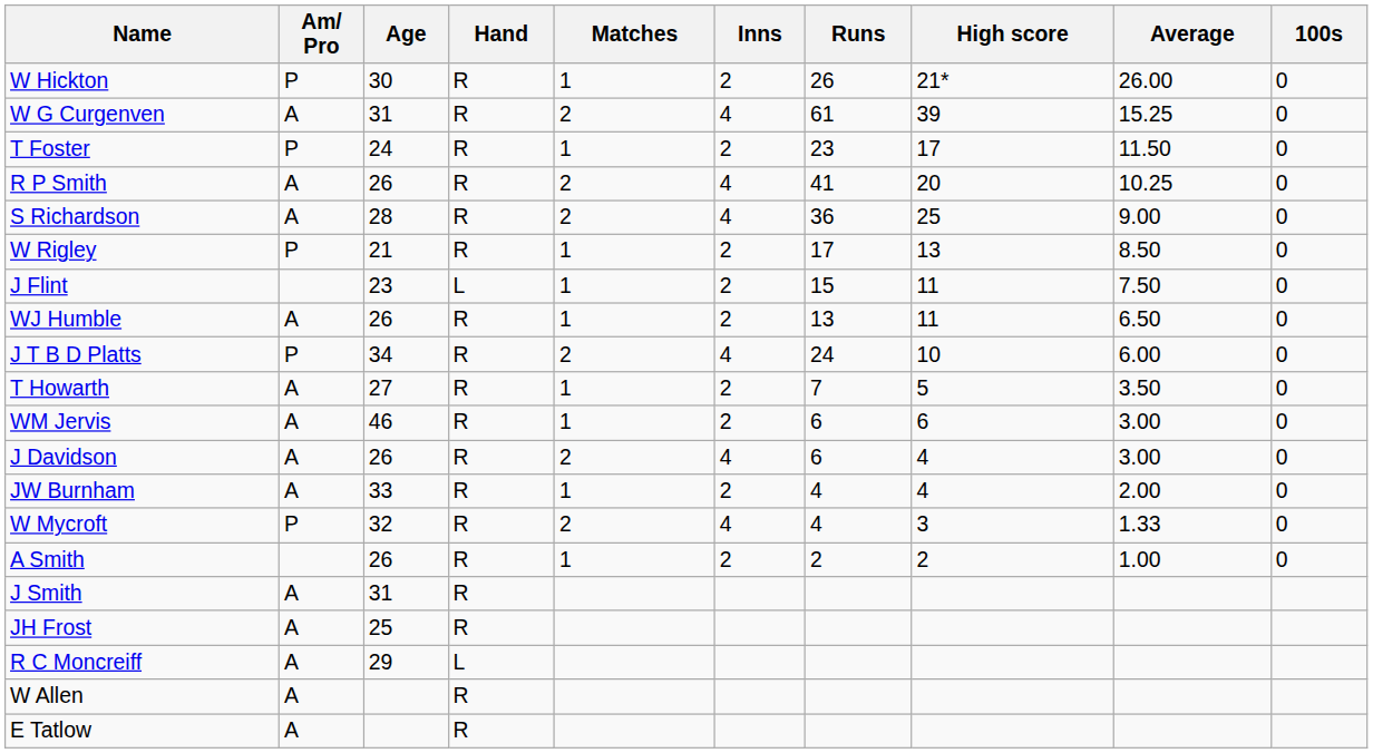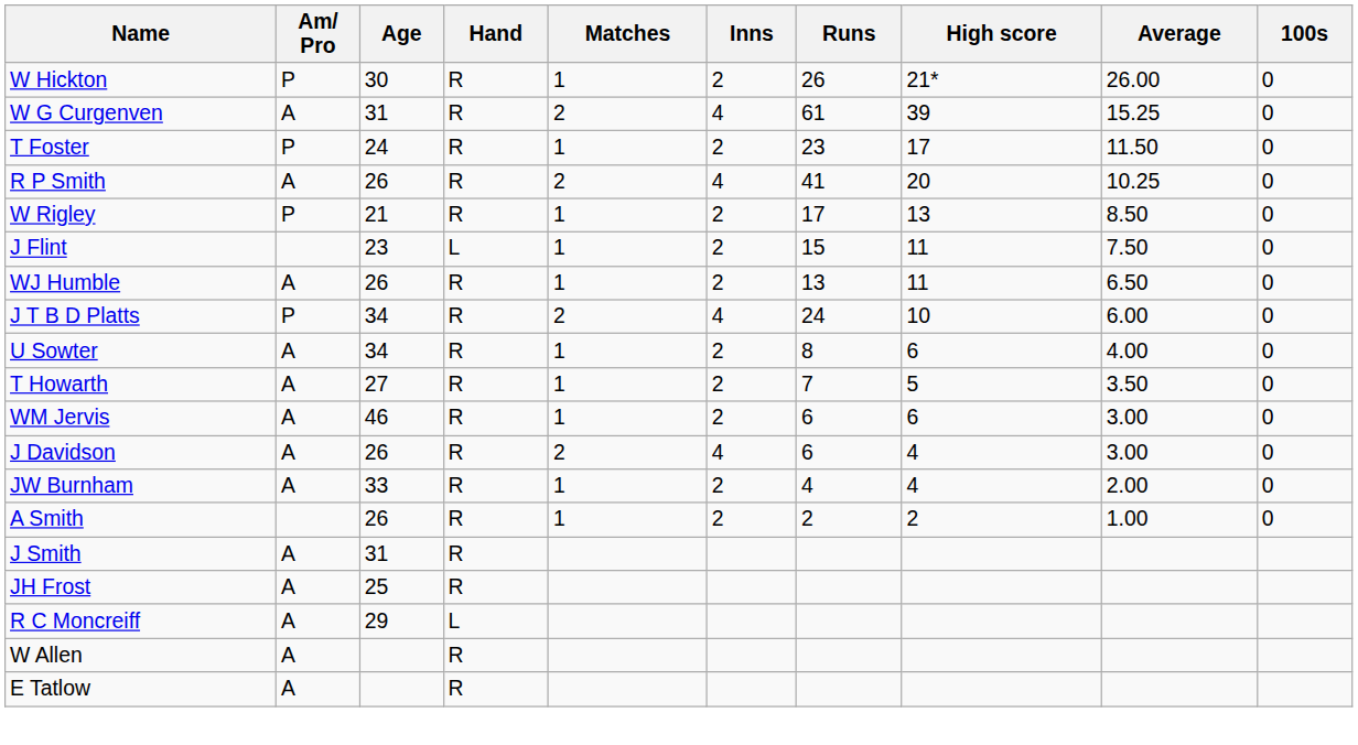- row: S Richardson | A | 28 | R | 2 | 4 | 36 | 25 | 9.00 | 0
+ row: U Sowter | A | 34 | R | 1 | 2 | 8 | 6 | 4.00 | 0
- row: W Mycroft | P | 32 | R | 2 | 4 | 4 | 3 | 1.33 | 0
